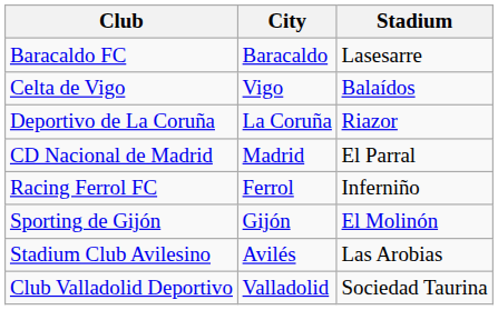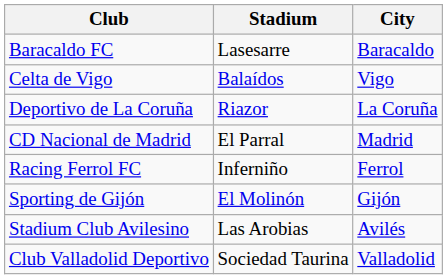columns swapped: City <-> Stadium
